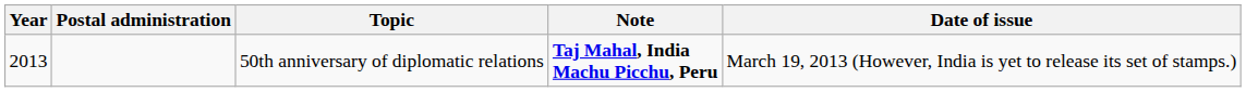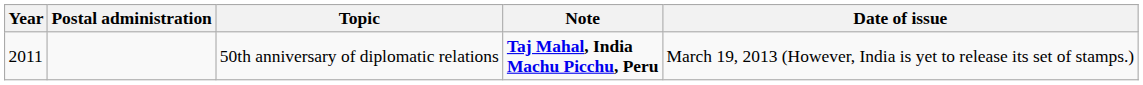50th anniversary of diplomatic relations | Year: 2013 -> 2011
